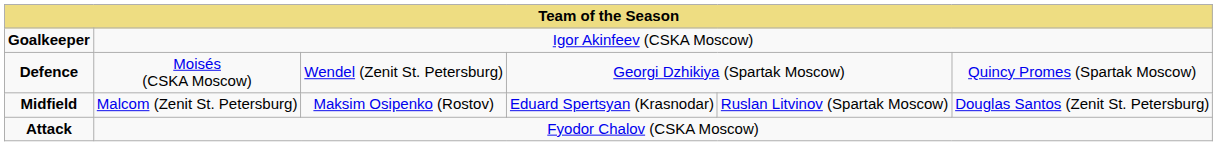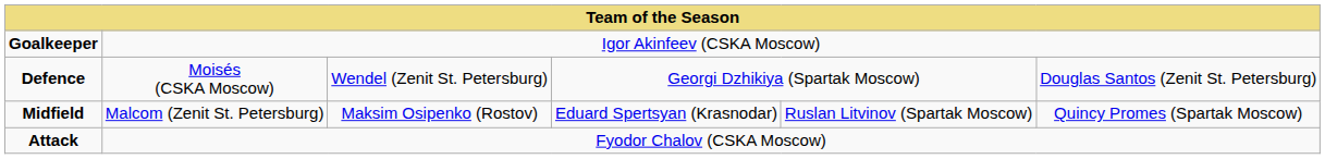Defence | column 6: Quincy Promes (Spartak Moscow) -> Douglas Santos (Zenit St. Petersburg)
Midfield | column 6: Douglas Santos (Zenit St. Petersburg) -> Quincy Promes (Spartak Moscow)
